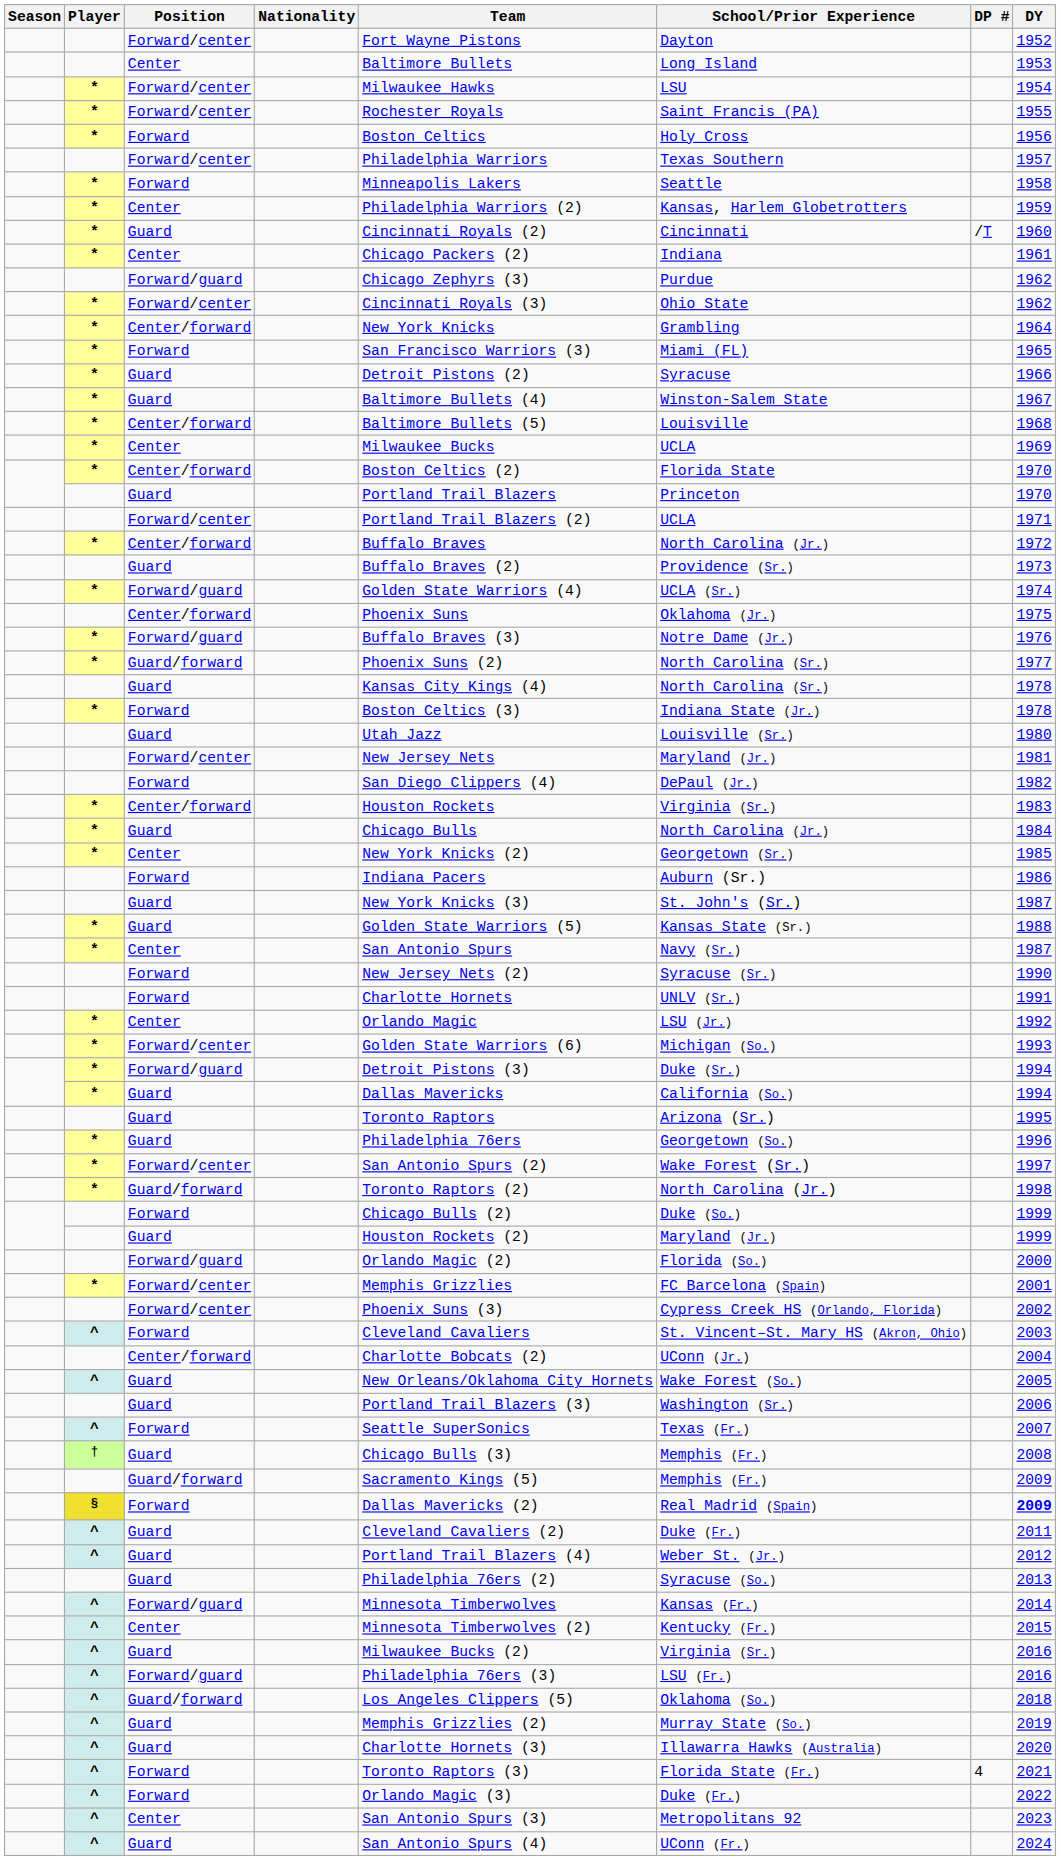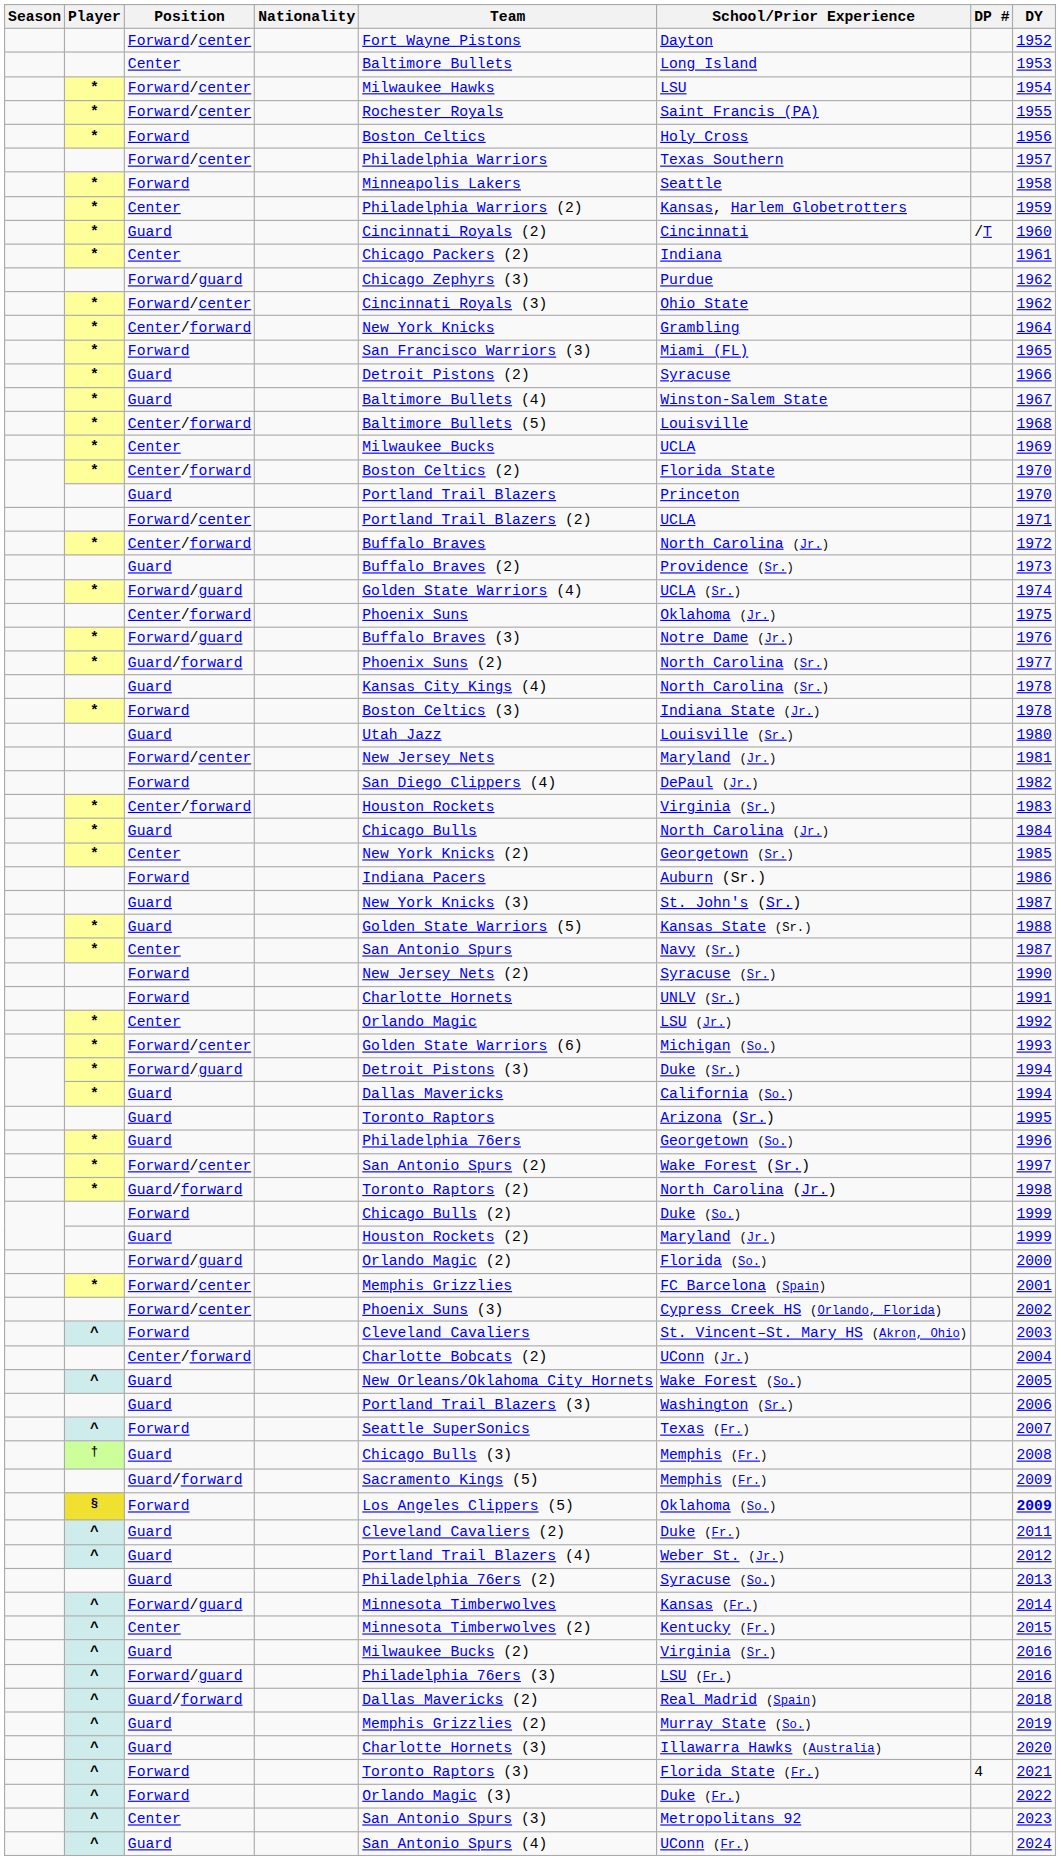§ / Forward | Team: Dallas Mavericks (2) -> Los Angeles Clippers (5)
§ / Forward | School/Prior Experience: Real Madrid (Spain) -> Oklahoma (So.)
^ / Guard/forward | Team: Los Angeles Clippers (5) -> Dallas Mavericks (2)
^ / Guard/forward | School/Prior Experience: Oklahoma (So.) -> Real Madrid (Spain)
